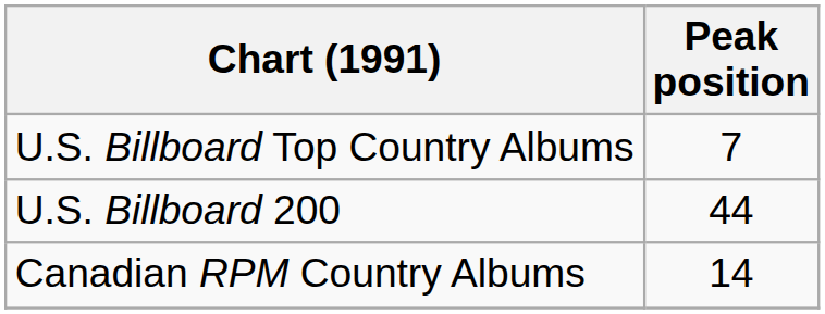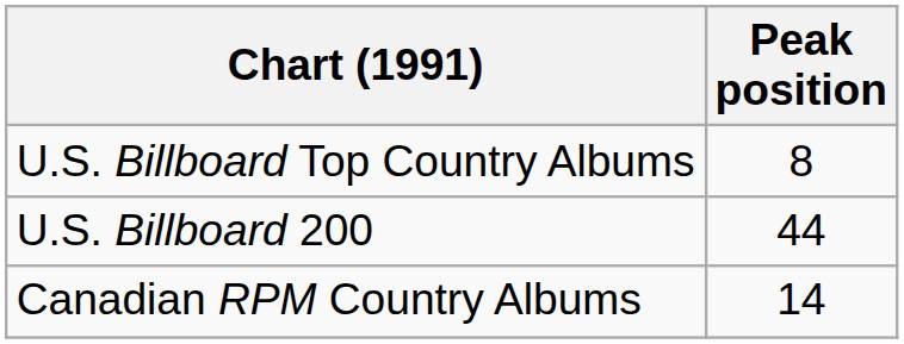U.S. Billboard Top Country Albums | Peak position: 7 -> 8
